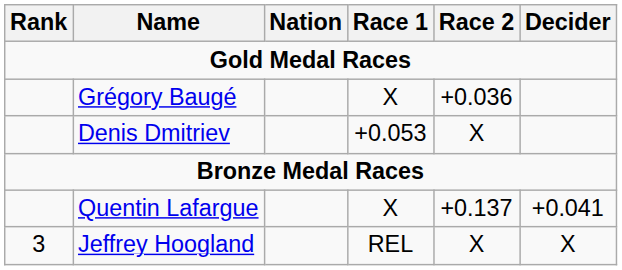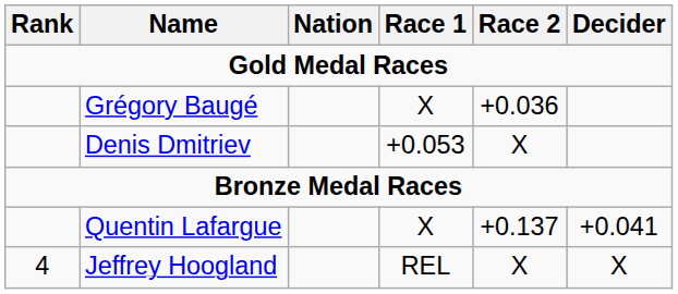Jeffrey Hoogland | Rank: 3 -> 4
